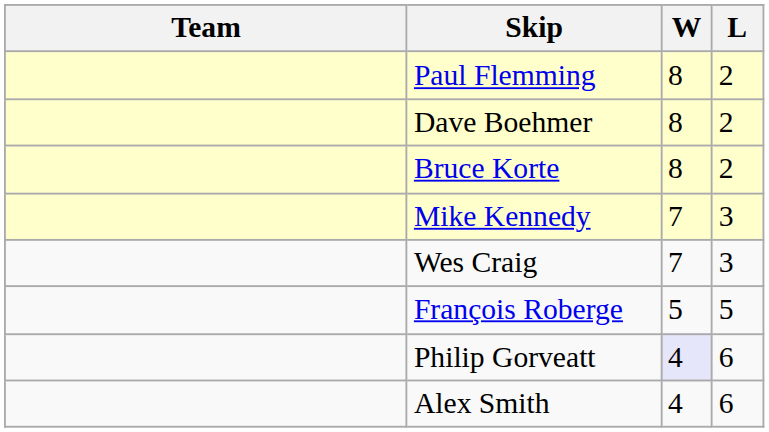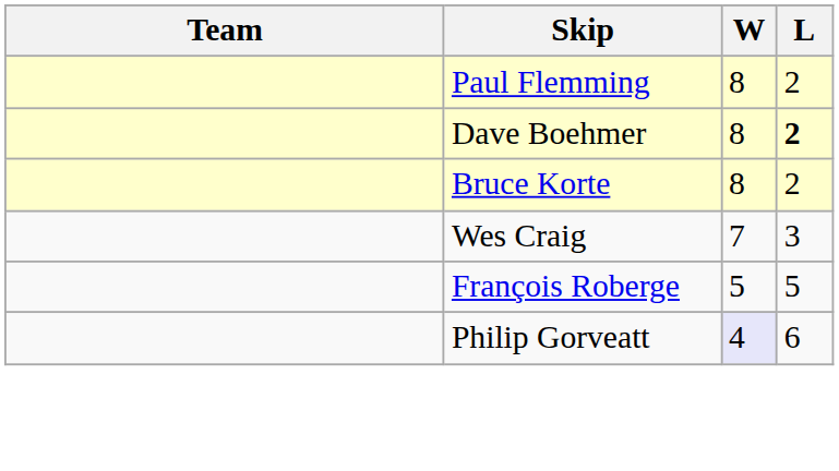Dave Boehmer | L: normal -> bold
- row: Mike Kennedy | 7 | 3
- row: Alex Smith | 4 | 6
